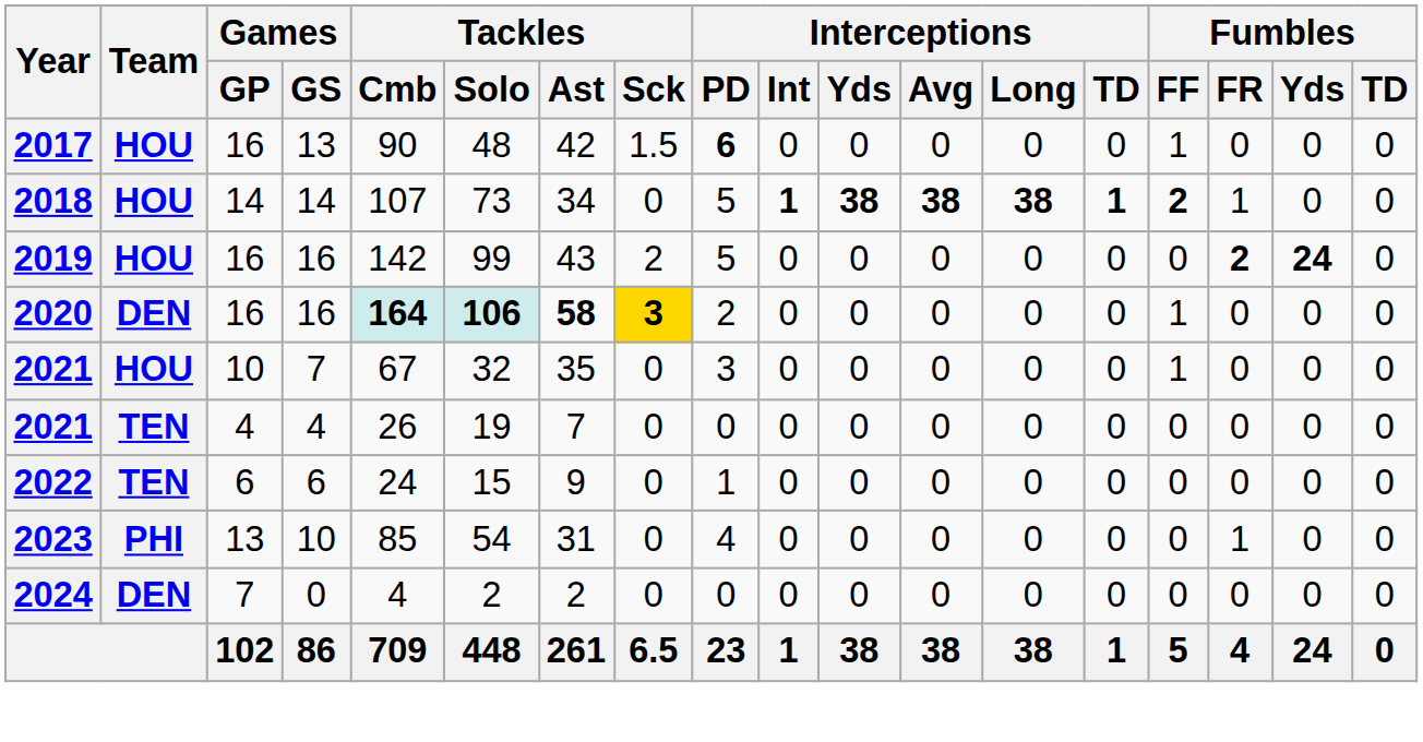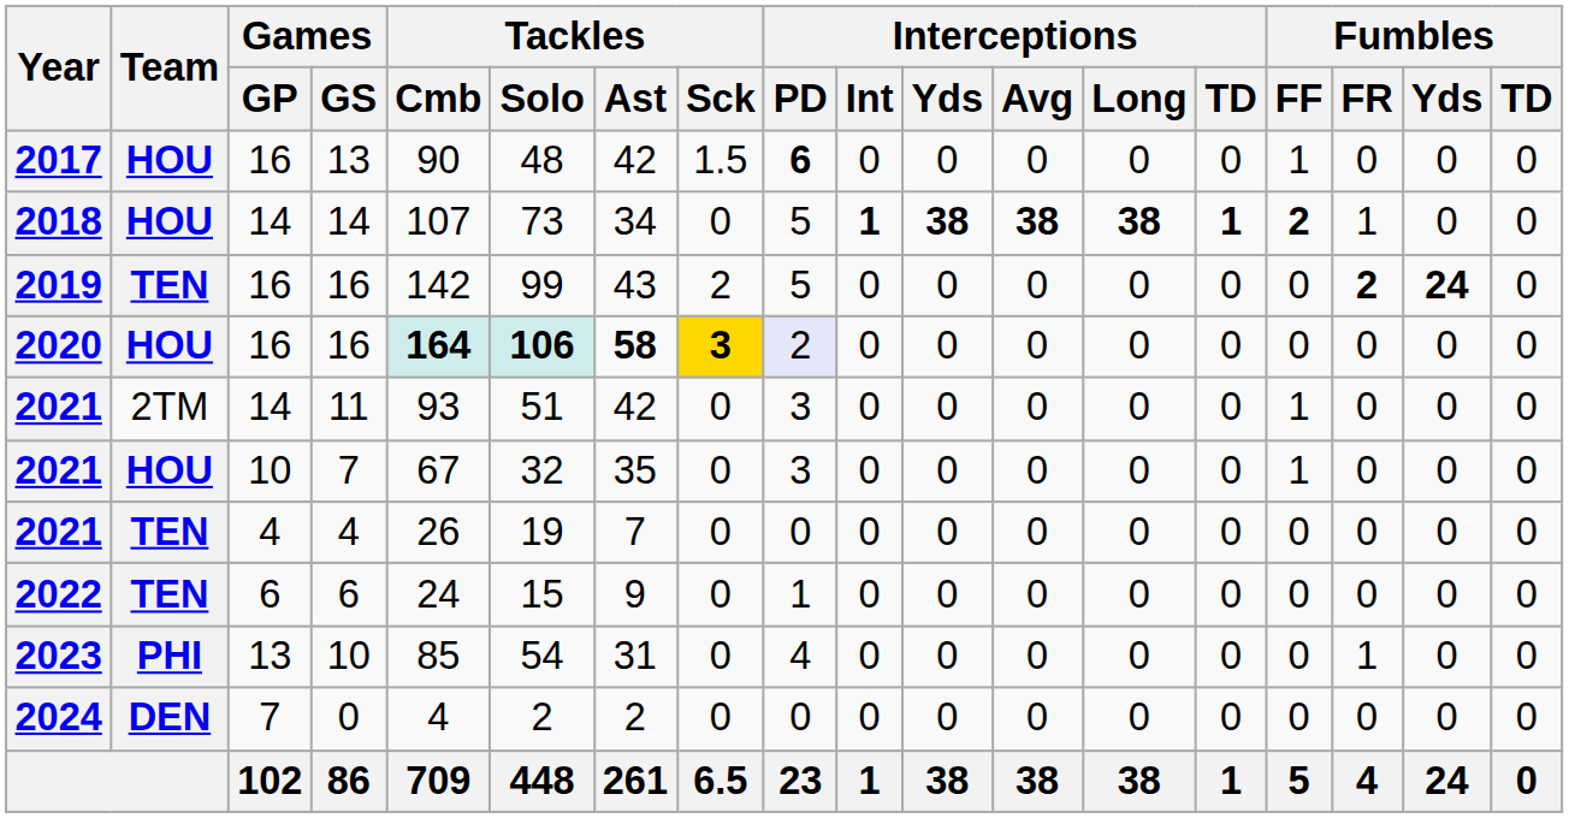2019 / 16 | Team: HOU -> TEN
2020 / 16 | Team: DEN -> HOU
2020 / 16 | Interceptions / PD: no background -> lavender background
2020 / 16 | Fumbles / FF: 1 -> 0
+ row: 2021 | 2TM | 14 | 11 | 93 | 51 | 42 | 0 | 3 | 0 | 0 | 0 | 0 | 0 | 1 | 0 | 0 | 0
